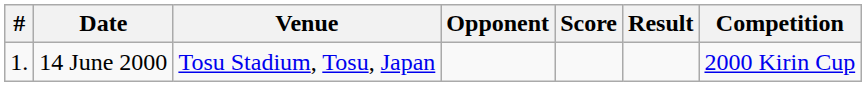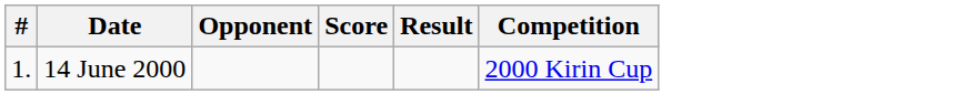- column: Venue | Tosu Stadium, Tosu, Japan
